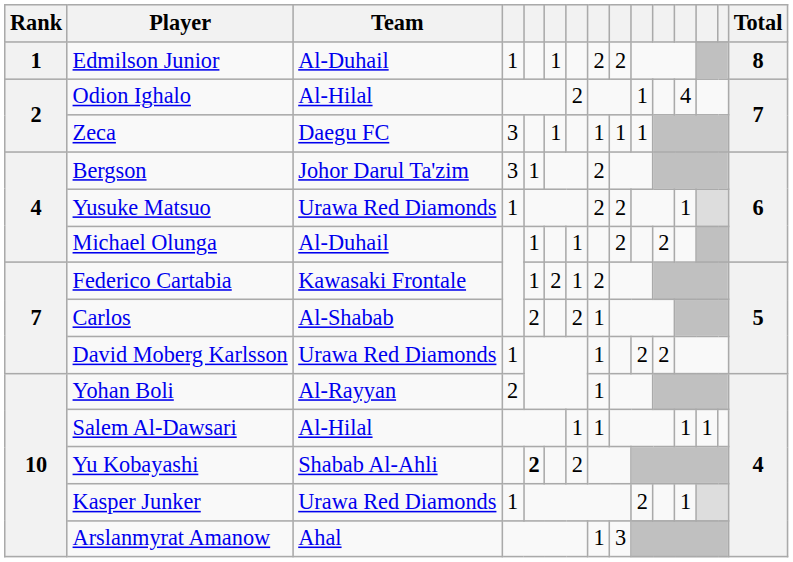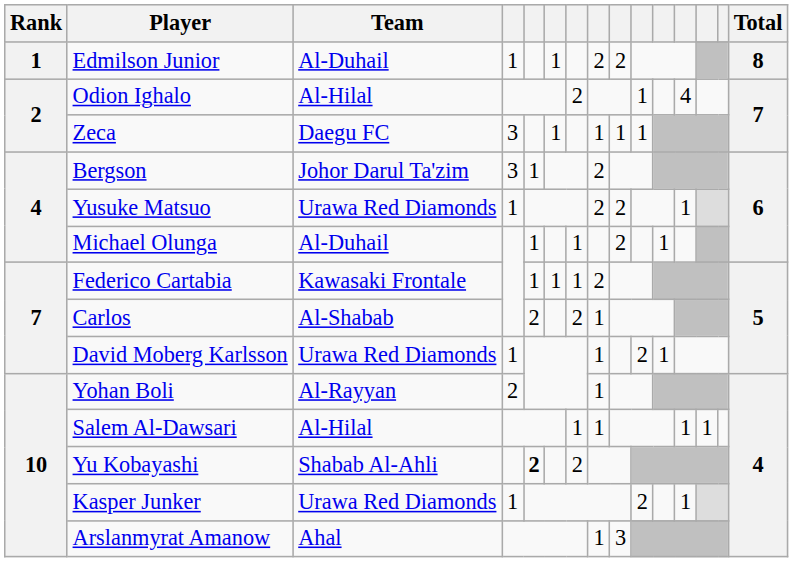Michael Olunga | column 11: 2 -> 1
Federico Cartabia | column 6: 2 -> 1
David Moberg Karlsson | column 11: 2 -> 1
